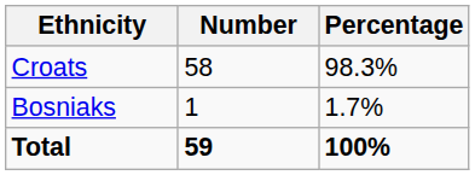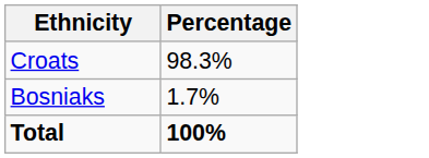- column: Number | 58 | 1 | 59
